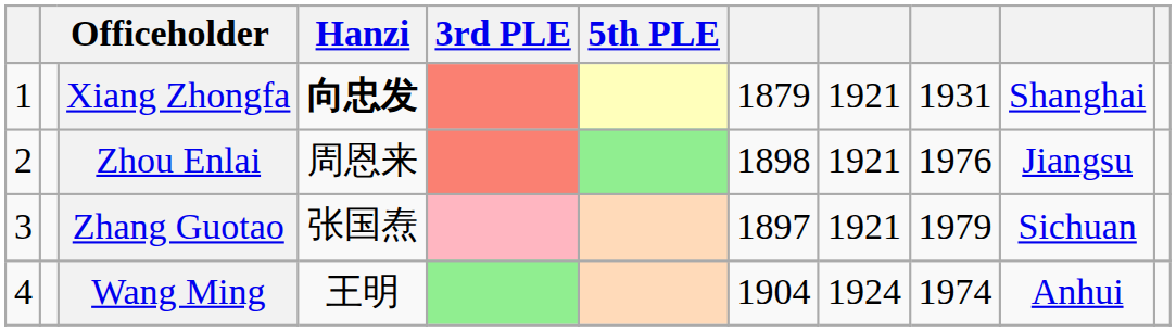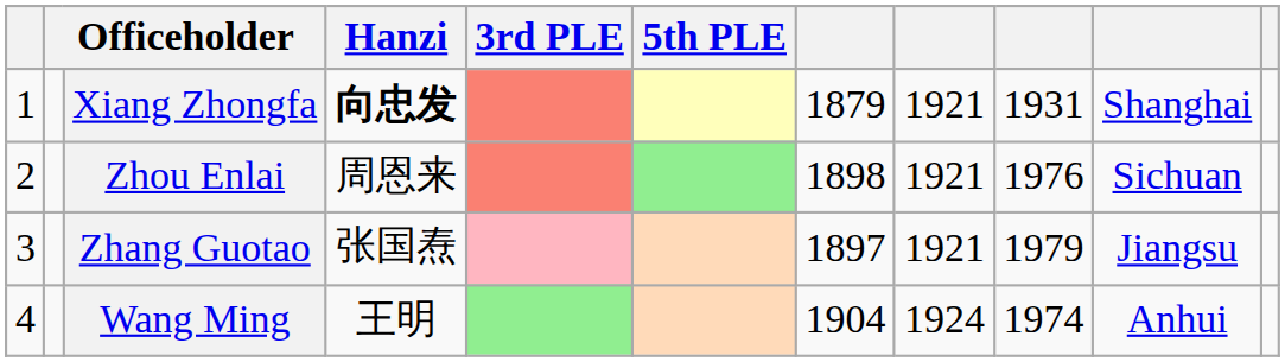Zhou Enlai | column 10: Jiangsu -> Sichuan
Zhang Guotao | column 10: Sichuan -> Jiangsu
